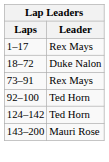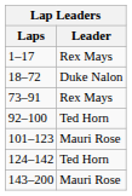+ row: 101–123 | Mauri Rose
